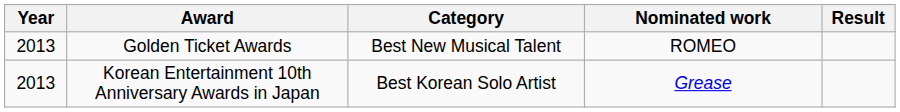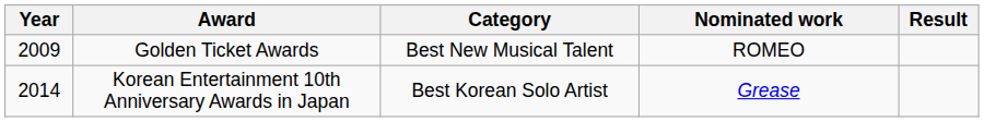Golden Ticket Awards | Year: 2013 -> 2009
Korean Entertainment 10th Anniversary Awards in Japan | Year: 2013 -> 2014
